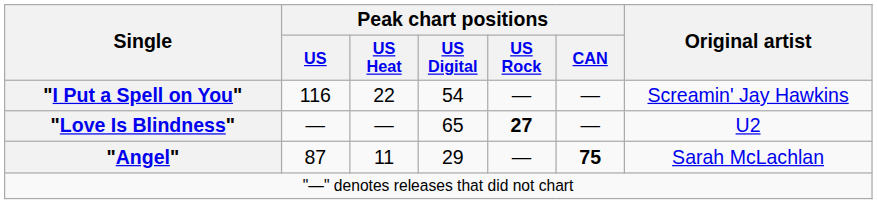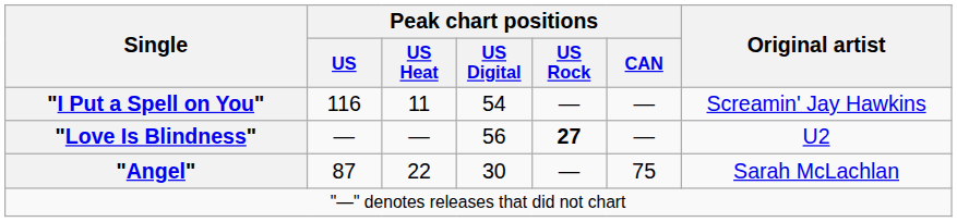"I Put a Spell on You" | Peak chart positions / US Heat: 22 -> 11
"Love Is Blindness" | Peak chart positions / US Digital: 65 -> 56
"Angel" | Peak chart positions / US Heat: 11 -> 22
"Angel" | Peak chart positions / US Digital: 29 -> 30
"Angel" | Peak chart positions / CAN: bold -> normal
